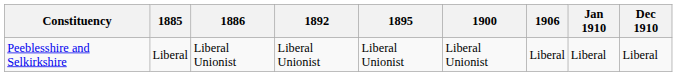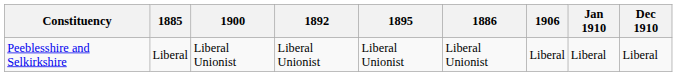columns swapped: 1886 <-> 1900
